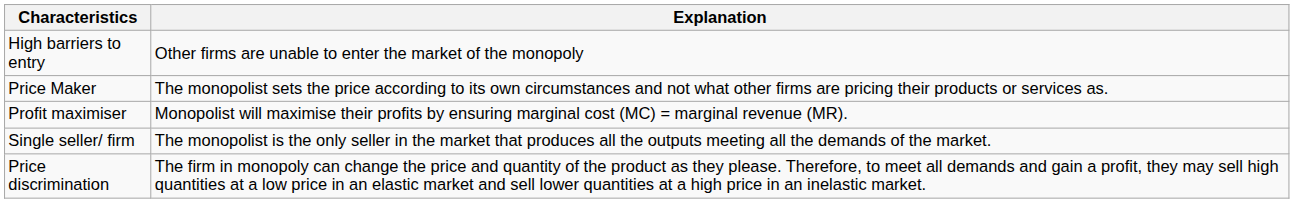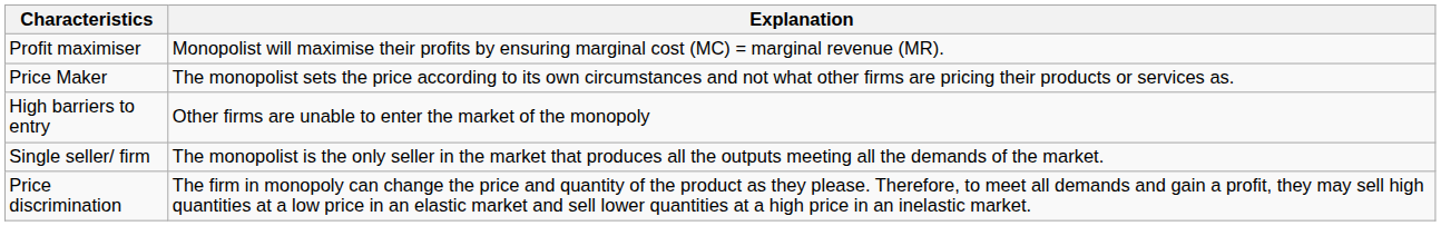rows swapped: Profit maximiser <-> High barriers to entry
